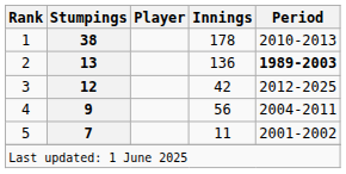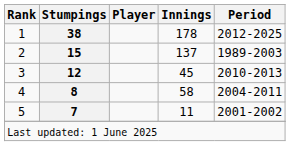1 | Period: 2010-2013 -> 2012-2025
2 | Stumpings: 13 -> 15
2 | Innings: 136 -> 137
2 | Period: bold -> normal
3 | Innings: 42 -> 45
3 | Period: 2012-2025 -> 2010-2013
4 | Stumpings: 9 -> 8
4 | Innings: 56 -> 58
